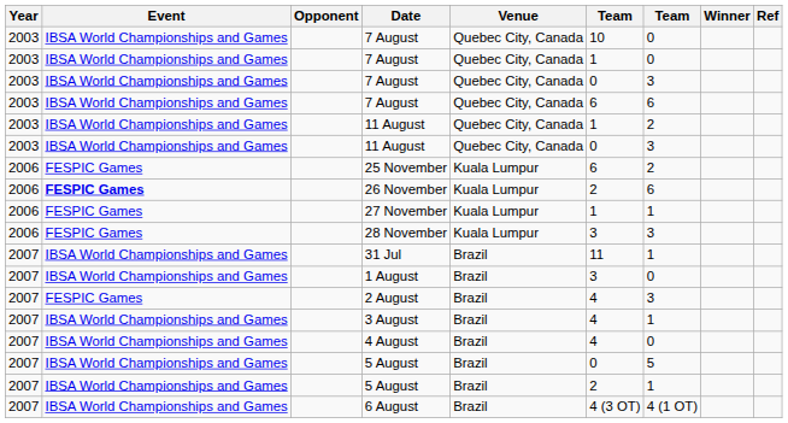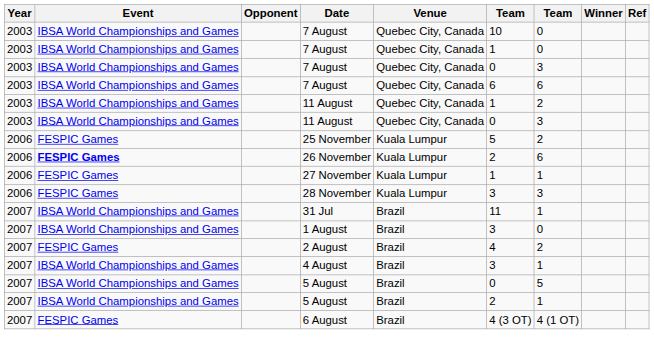25 November | column 6: 6 -> 5
2 August | column 7: 3 -> 2
- row: 2007 | IBSA World Championships and Games | 3 August | Brazil | 4 | 1
4 August | column 6: 4 -> 3
4 August | column 7: 0 -> 1
6 August | Event: IBSA World Championships and Games -> FESPIC Games
